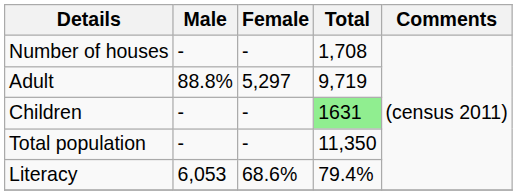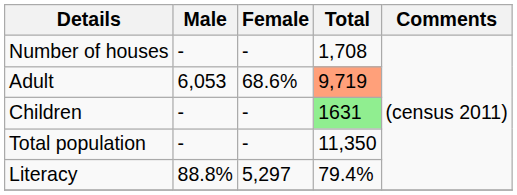Adult | Male: 88.8% -> 6,053
Adult | Female: 5,297 -> 68.6%
Adult | Total: no background -> lightsalmon background
Literacy | Male: 6,053 -> 88.8%
Literacy | Female: 68.6% -> 5,297
